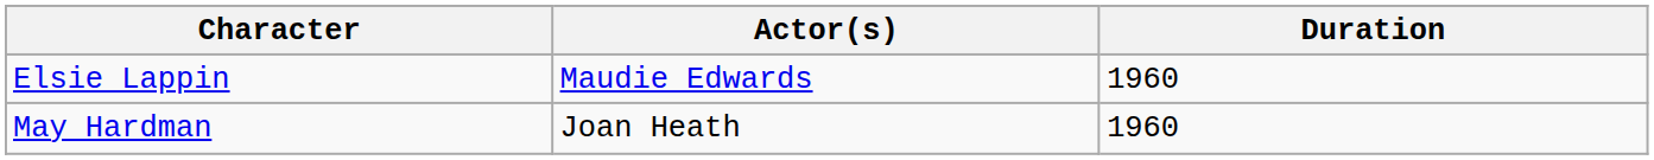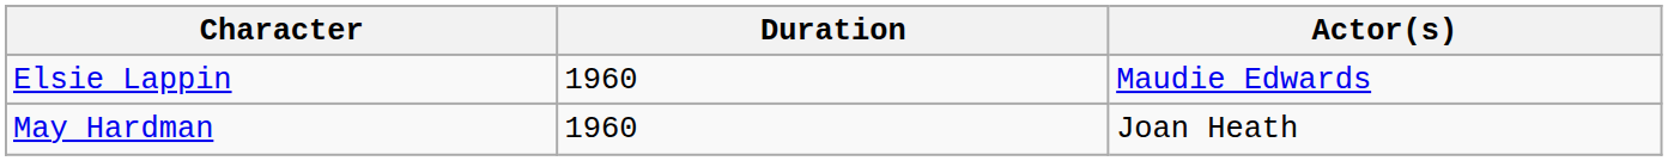columns swapped: Actor(s) <-> Duration
